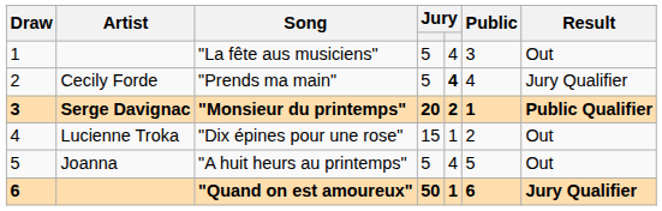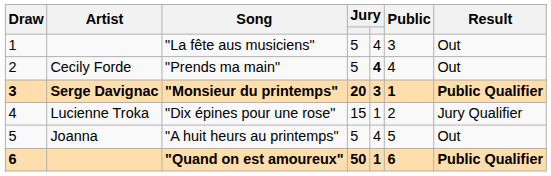"Prends ma main" | Result: Jury Qualifier -> Out
"Monsieur du printemps" | column 5: 2 -> 3
"Dix épines pour une rose" | Result: Out -> Jury Qualifier
"Quand on est amoureux" | Result: Jury Qualifier -> Public Qualifier
